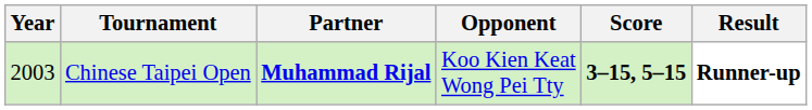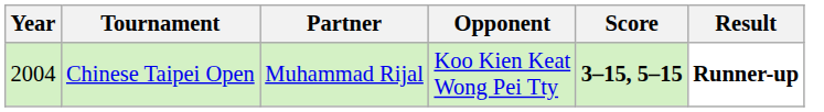Chinese Taipei Open | Year: 2003 -> 2004
Chinese Taipei Open | Partner: bold -> normal
